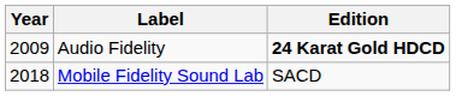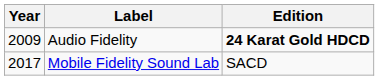Mobile Fidelity Sound Lab | Year: 2018 -> 2017
